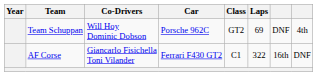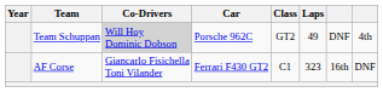Team Schuppan | Co-Drivers: no background -> lightgrey background
Team Schuppan | Laps: 69 -> 49
AF Corse | Laps: 322 -> 323
